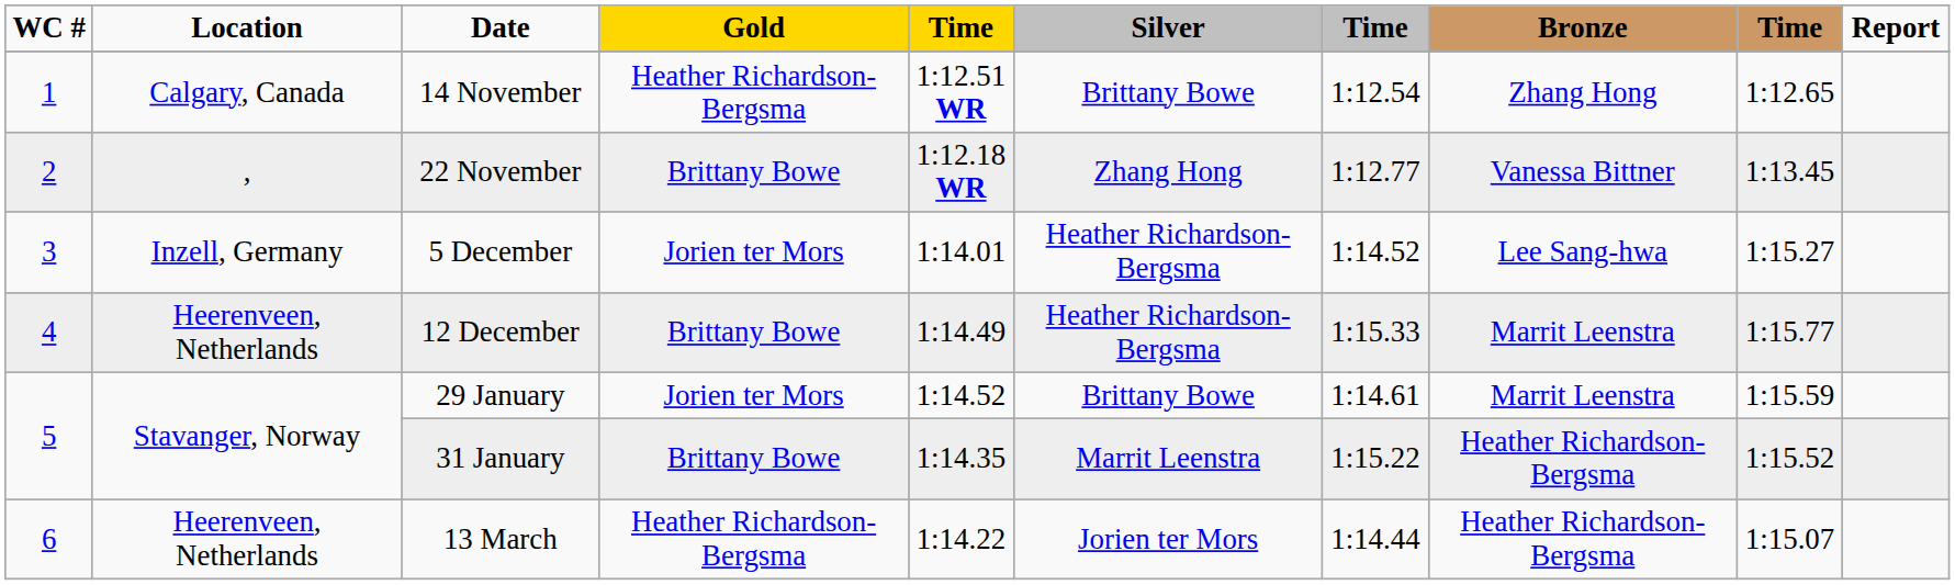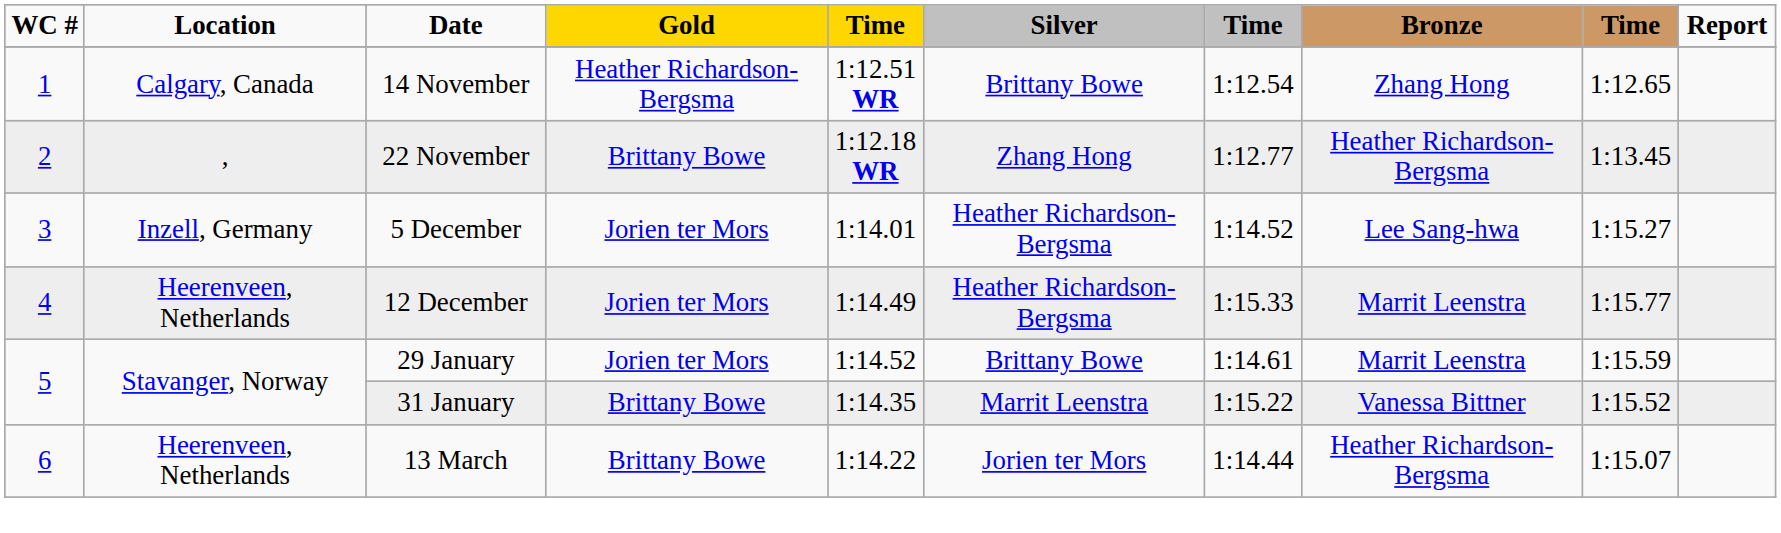22 November | Bronze: Vanessa Bittner -> Heather Richardson-Bergsma
12 December | Gold: Brittany Bowe -> Jorien ter Mors
31 January | Bronze: Heather Richardson-Bergsma -> Vanessa Bittner
13 March | Gold: Heather Richardson-Bergsma -> Brittany Bowe
